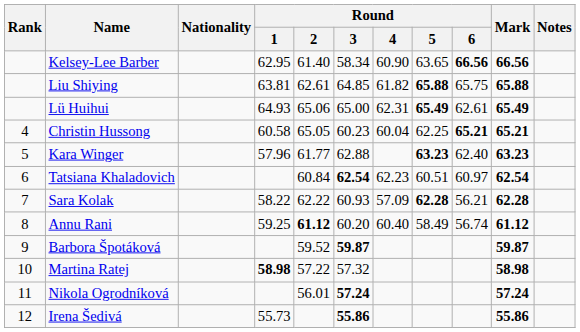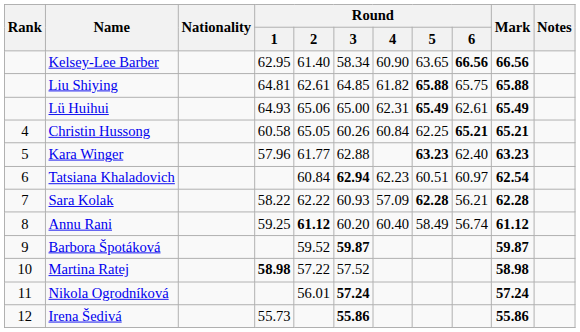Liu Shiying | Round / 1: 63.81 -> 64.81
Christin Hussong | Round / 3: 60.23 -> 60.26
Christin Hussong | Round / 4: 60.04 -> 60.84
Tatsiana Khaladovich | Round / 3: 62.54 -> 62.94
Martina Ratej | Round / 3: 57.32 -> 57.52
